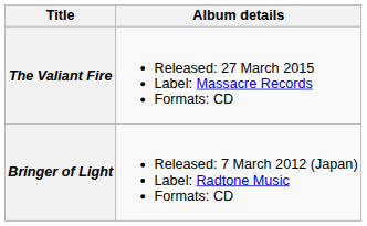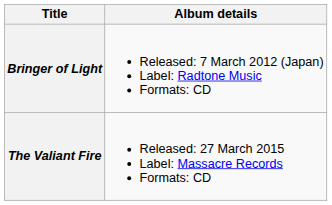rows swapped: Bringer of Light <-> The Valiant Fire
